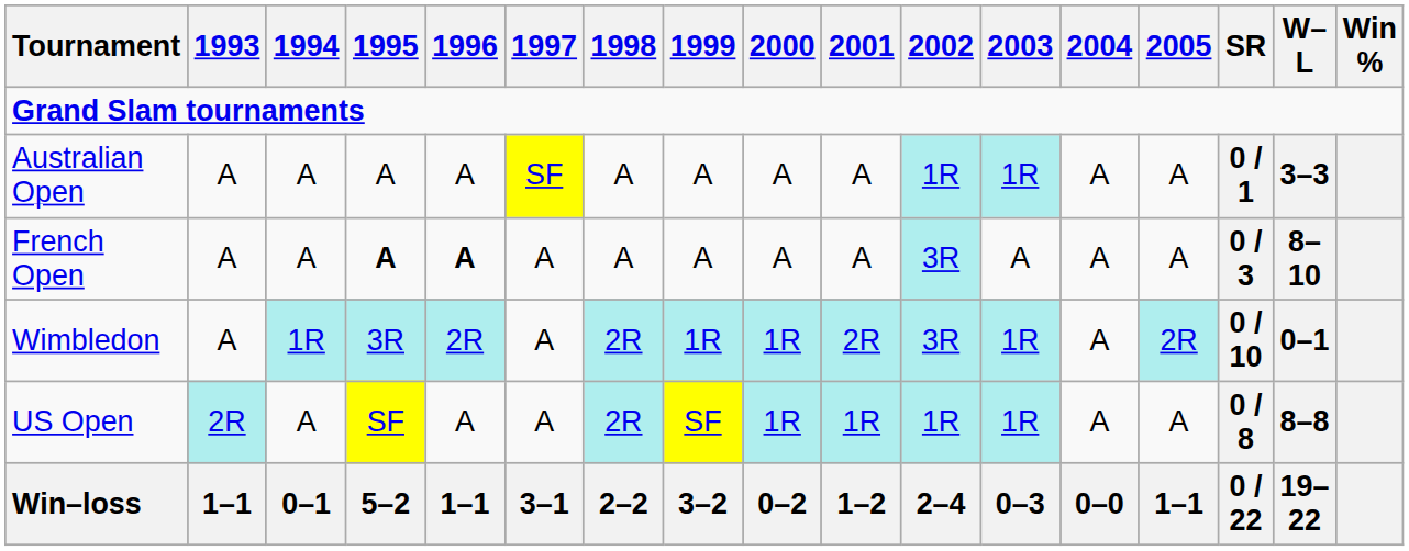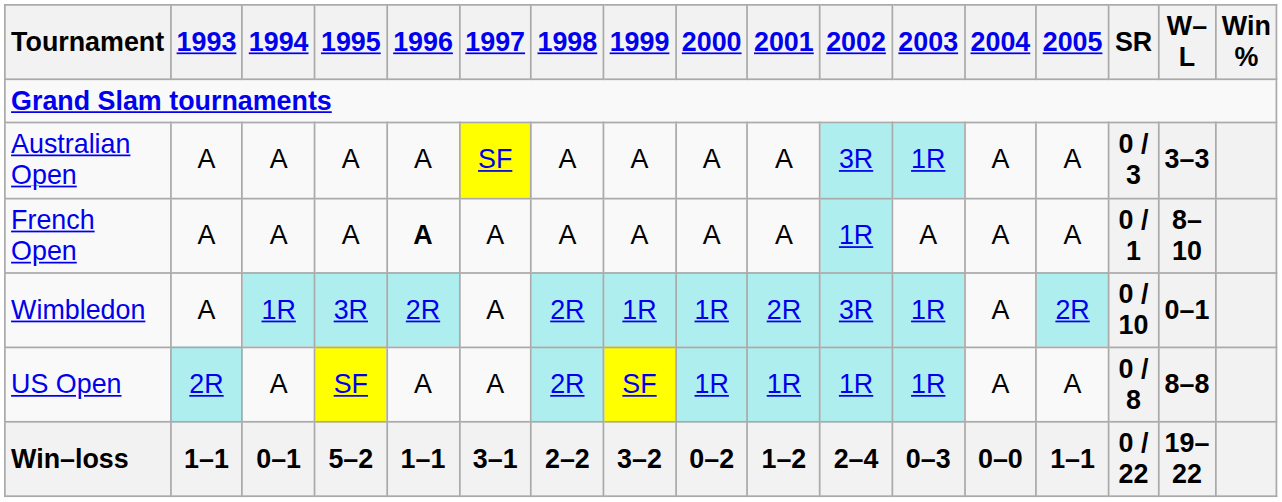Australian Open | 2002: 1R -> 3R
Australian Open | SR: 0 / 1 -> 0 / 3
French Open | 1995: bold -> normal
French Open | 2002: 3R -> 1R
French Open | SR: 0 / 3 -> 0 / 1
